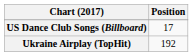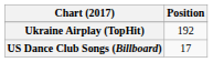rows swapped: Ukraine Airplay (TopHit) <-> US Dance Club Songs (Billboard)
